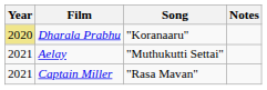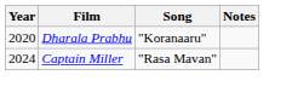Dharala Prabhu | Year: khaki background -> no background
- row: 2021 | Aelay | "Muthukutti Settai"
Captain Miller | Year: 2021 -> 2024
